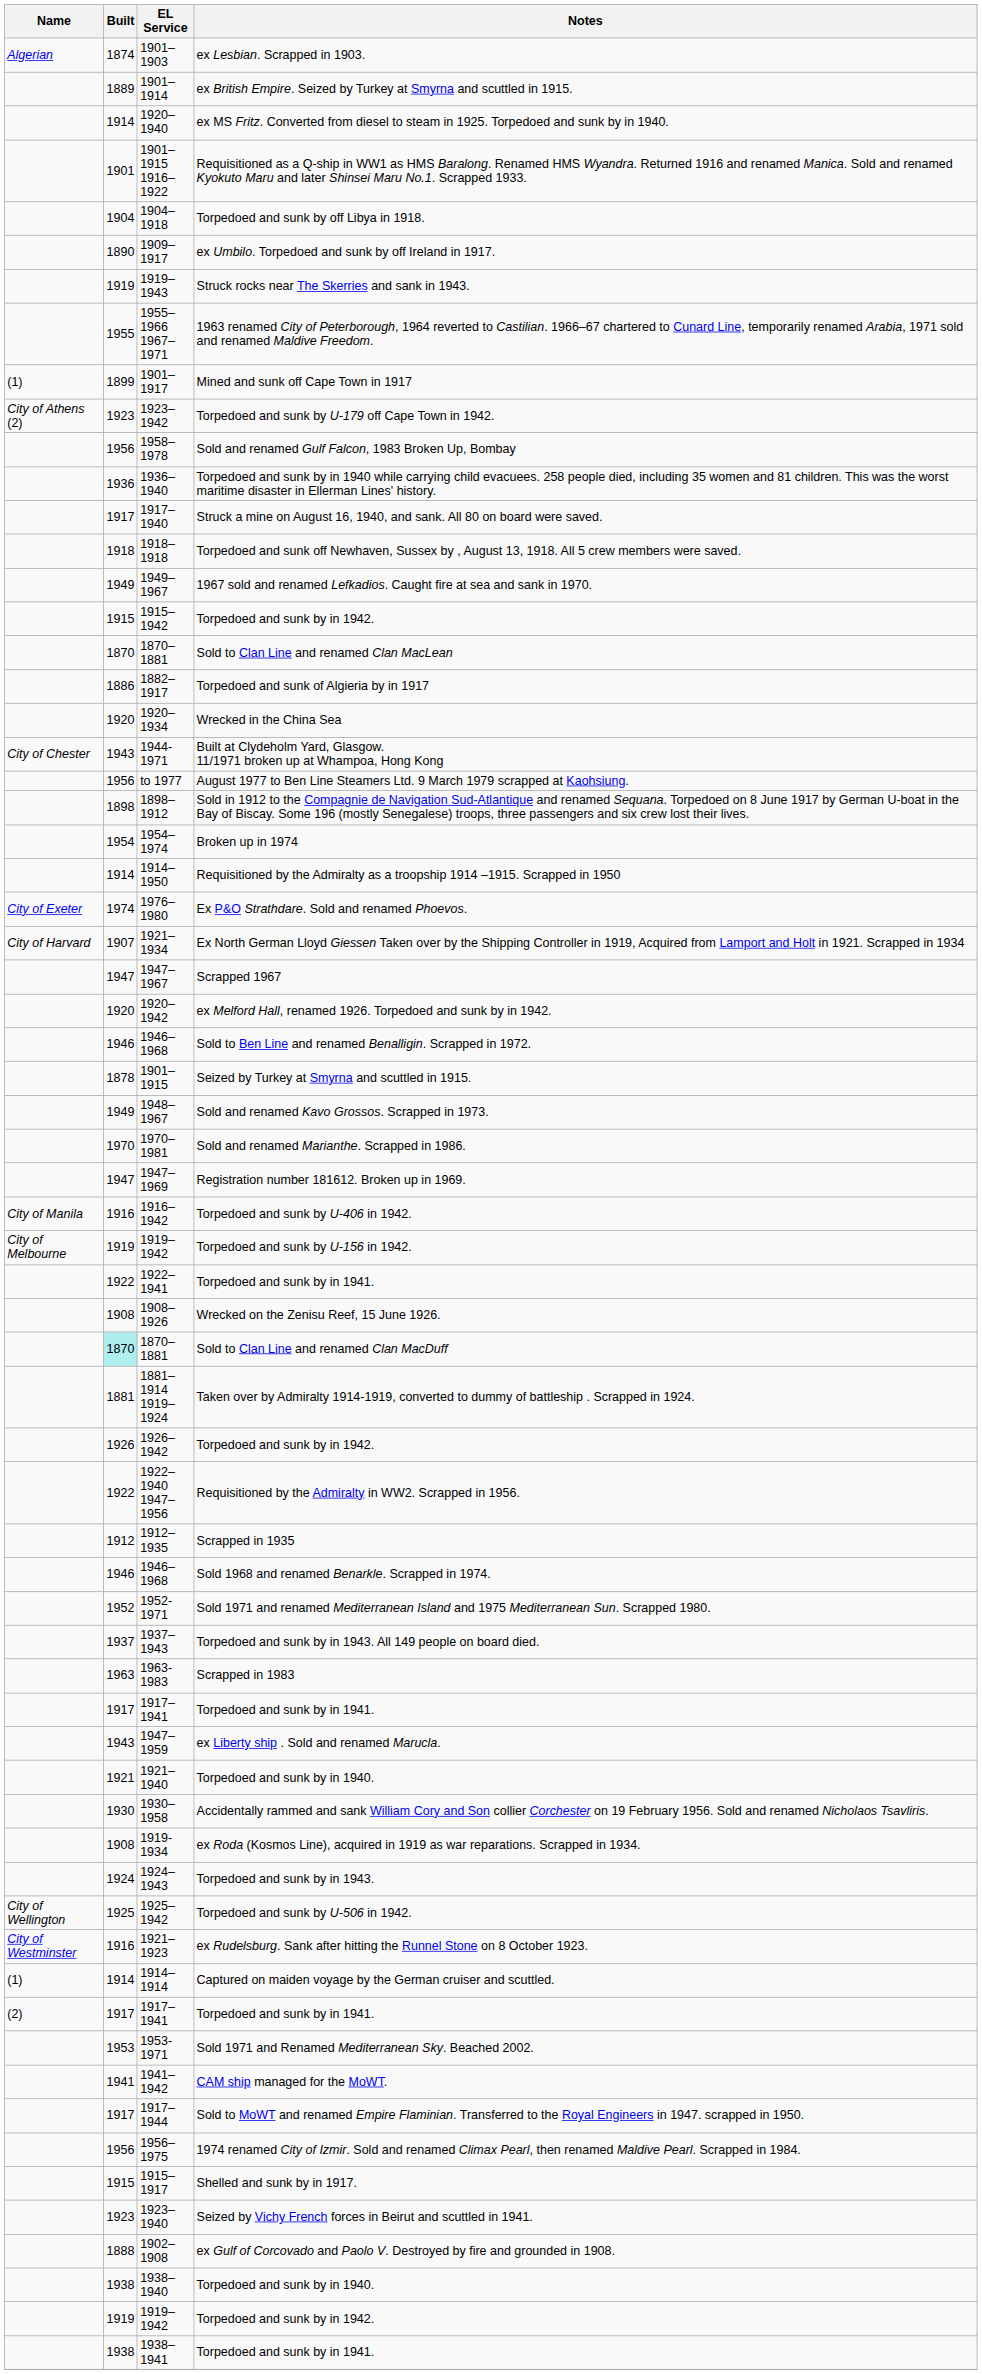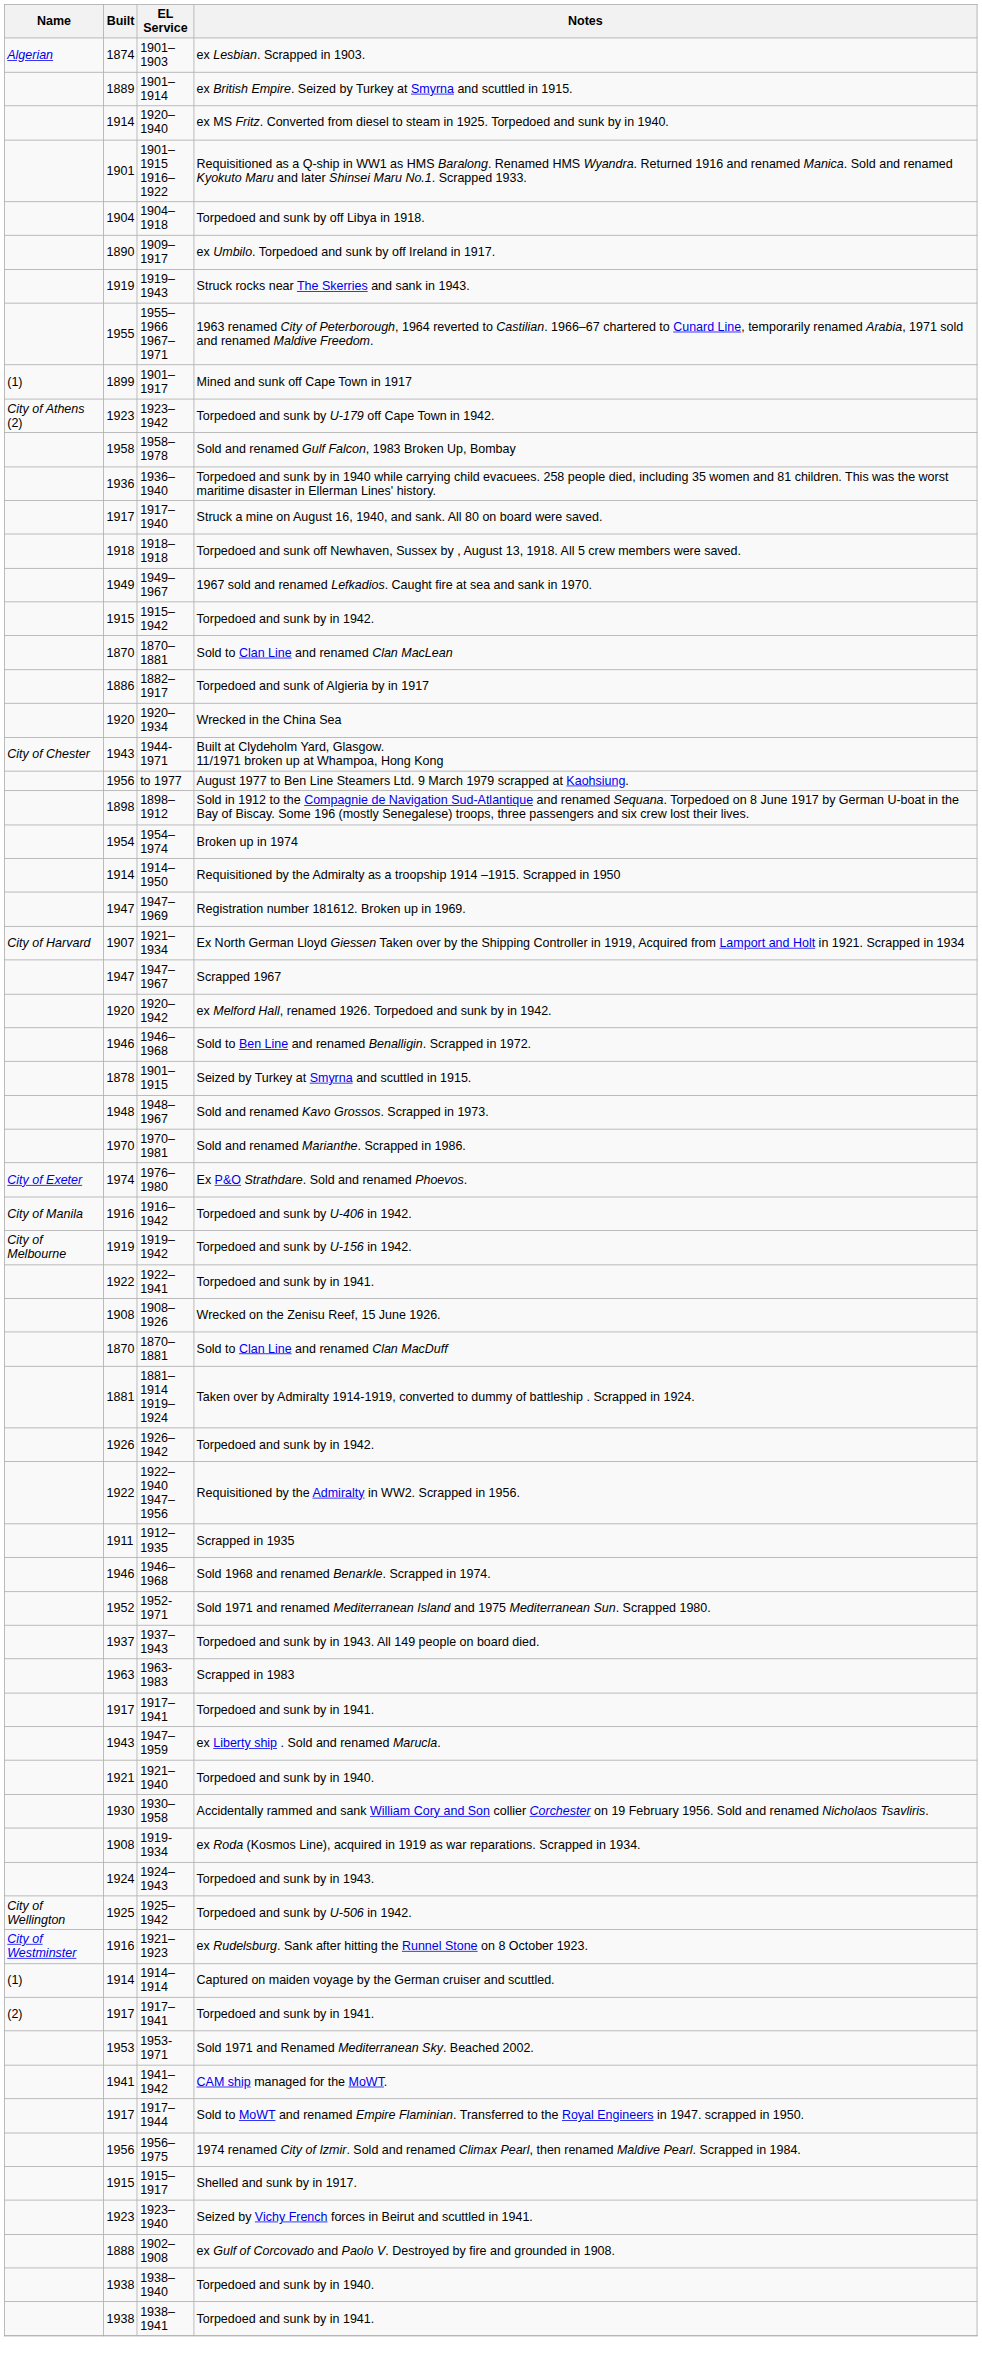Sold and renamed Gulf Falcon, 1983 Broken Up, Bombay | Built: 1956 -> 1958
rows swapped: Ex P&O Strathdare. Sold and renamed Phoevos. <-> Registration number 181612. Broken up in 1969.
Sold and renamed Kavo Grossos. Scrapped in 1973. | Built: 1949 -> 1948
Sold to Clan Line and renamed Clan MacDuff | Built: paleturquoise background -> no background
Scrapped in 1935 | Built: 1912 -> 1911
- row: 1919 | 1919–1942 | Torpedoed and sunk by in 1942.
